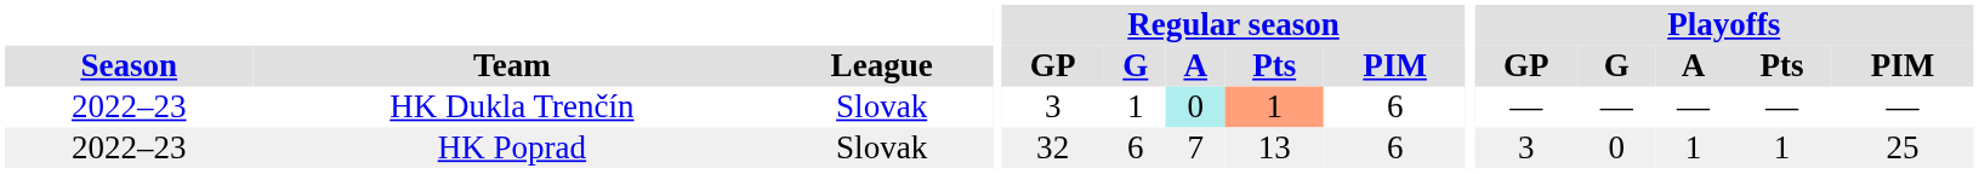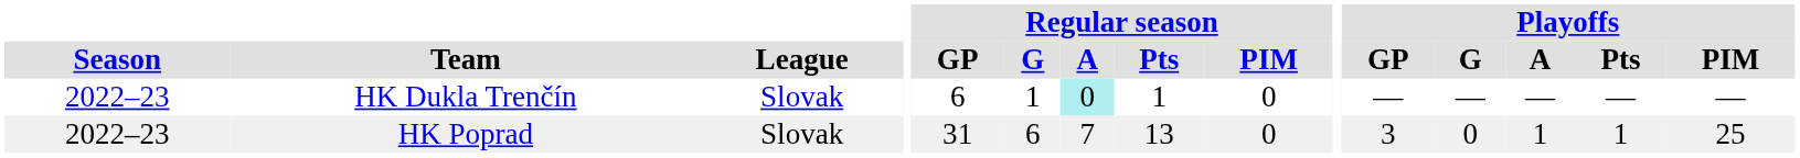HK Dukla Trenčín | Regular season / GP: 3 -> 6
HK Dukla Trenčín | Regular season / Pts: lightsalmon background -> no background
HK Dukla Trenčín | Regular season / PIM: 6 -> 0
HK Poprad | Regular season / GP: 32 -> 31
HK Poprad | Regular season / PIM: 6 -> 0
